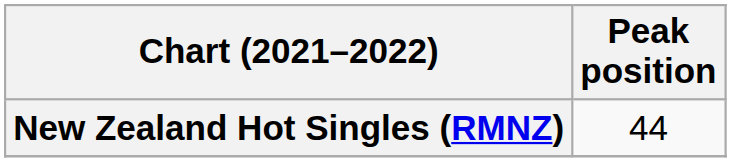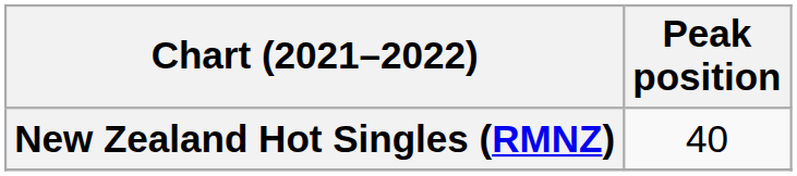New Zealand Hot Singles (RMNZ) | Peak position: 44 -> 40
